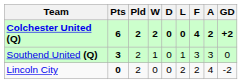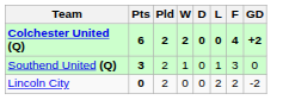- column: A | 2 | 3 | 4
